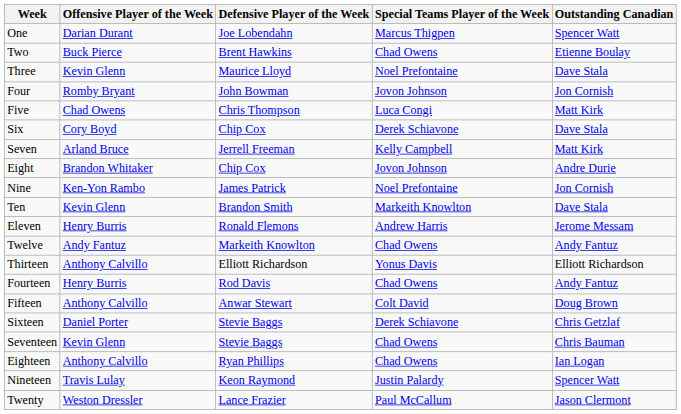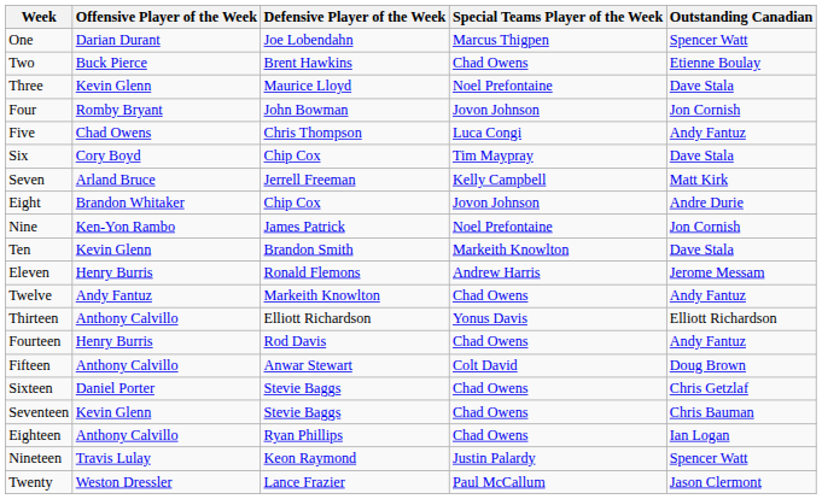Five | Outstanding Canadian: Matt Kirk -> Andy Fantuz
Six | Special Teams Player of the Week: Derek Schiavone -> Tim Maypray
Sixteen | Special Teams Player of the Week: Derek Schiavone -> Chad Owens
